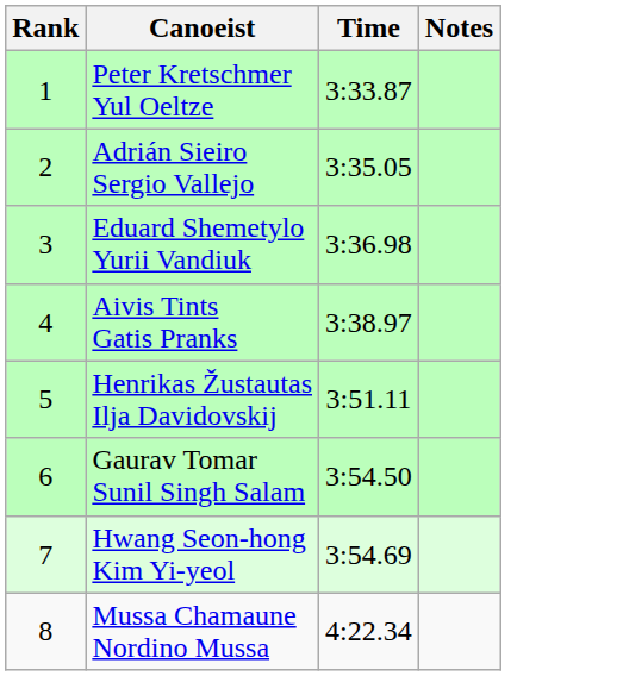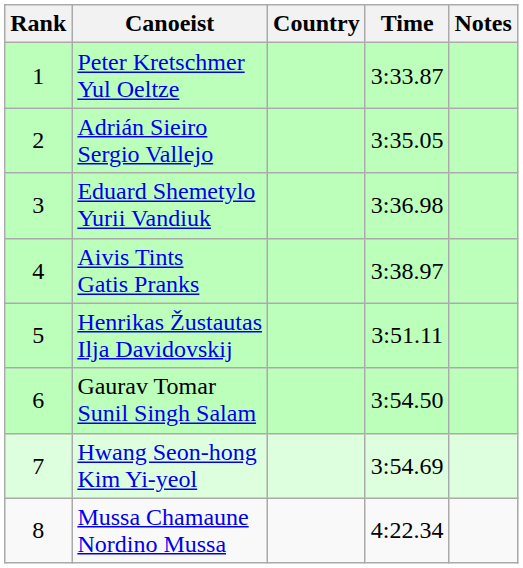+ column: Country
